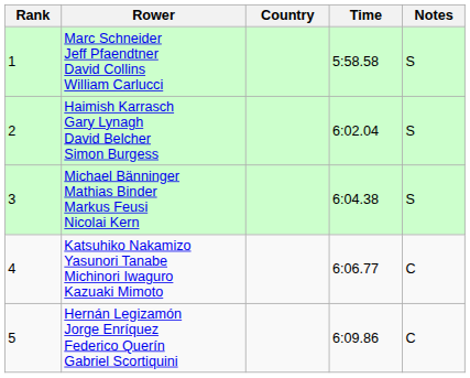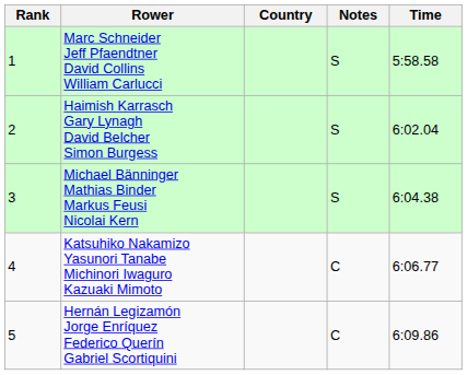columns swapped: Time <-> Notes
